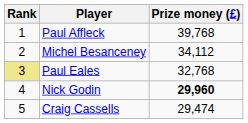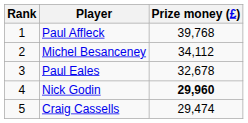Paul Eales | Rank: khaki background -> no background
Paul Eales | Prize money (£): 32,768 -> 32,678
